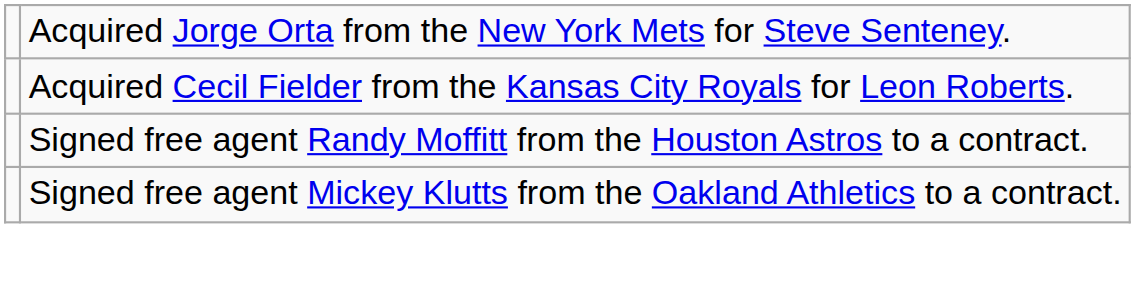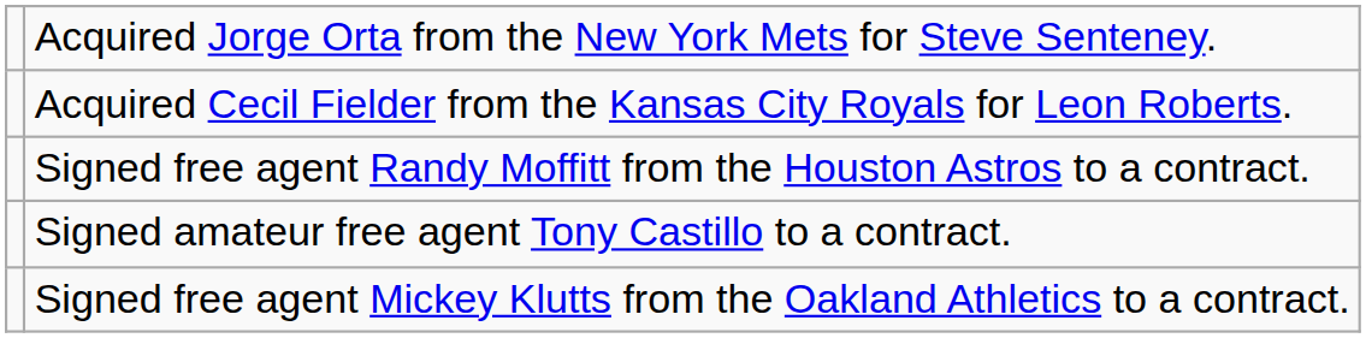+ row: Signed amateur free agent Tony Castillo to a contract.
